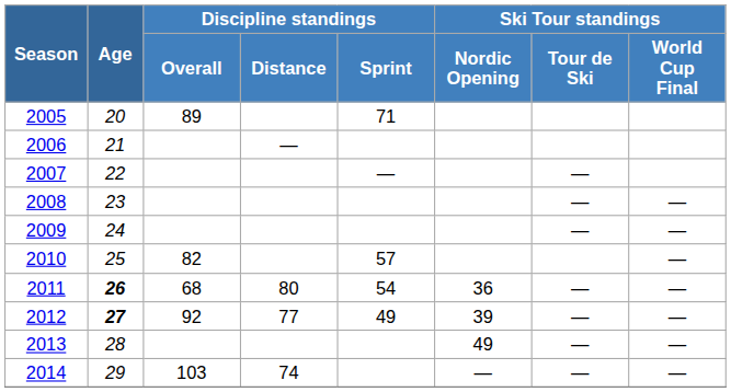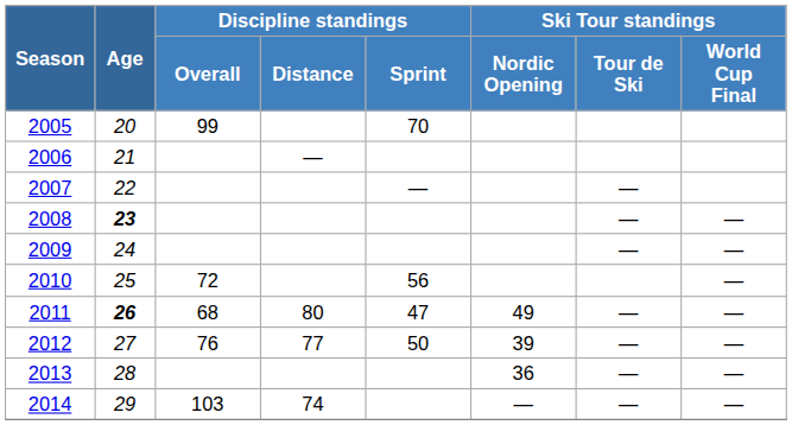2005 | Discipline standings / Overall: 89 -> 99
2005 | Discipline standings / Sprint: 71 -> 70
2008 | Age: normal -> bold
2010 | Discipline standings / Overall: 82 -> 72
2010 | Discipline standings / Sprint: 57 -> 56
2011 | Discipline standings / Sprint: 54 -> 47
2011 | Ski Tour standings / Nordic Opening: 36 -> 49
2012 | Age: bold -> normal
2012 | Discipline standings / Overall: 92 -> 76
2012 | Discipline standings / Sprint: 49 -> 50
2013 | Ski Tour standings / Nordic Opening: 49 -> 36
